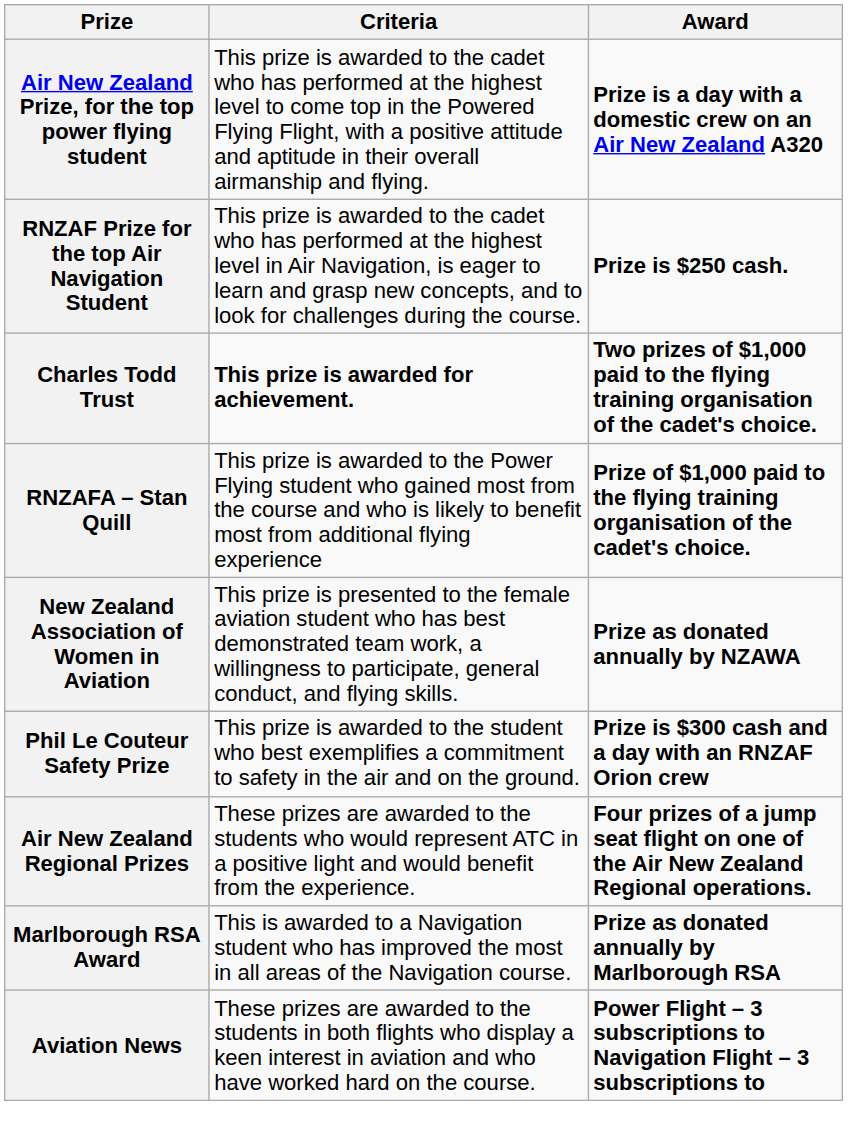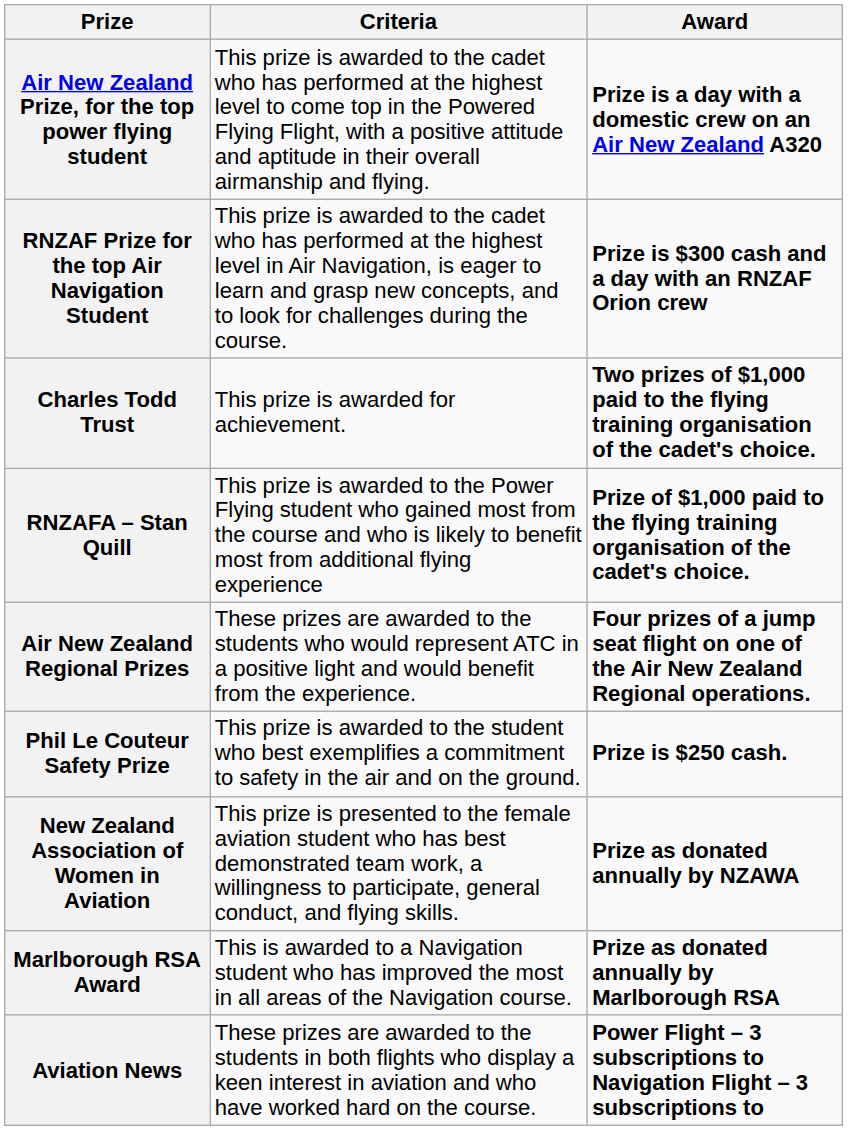RNZAF Prize for the top Air Navigation Student | Award: Prize is $250 cash. -> Prize is $300 cash and a day with an RNZAF Orion crew
Charles Todd Trust | Criteria: bold -> normal
rows swapped: Air New Zealand Regional Prizes <-> New Zealand Association of Women in Aviation
Phil Le Couteur Safety Prize | Award: Prize is $300 cash and a day with an RNZAF Orion crew -> Prize is $250 cash.
